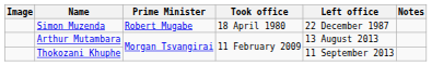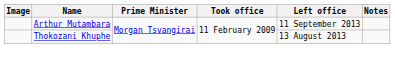- row: Simon Muzenda | Robert Mugabe | 18 April 1980 | 22 December 1987
Arthur Mutambara | Left office: 13 August 2013 -> 11 September 2013
Thokozani Khuphe | Left office: 11 September 2013 -> 13 August 2013
